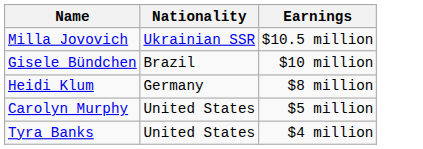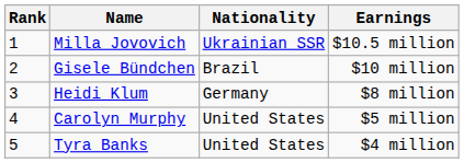+ column: Rank | 1 | 2 | 3 | 4 | 5
